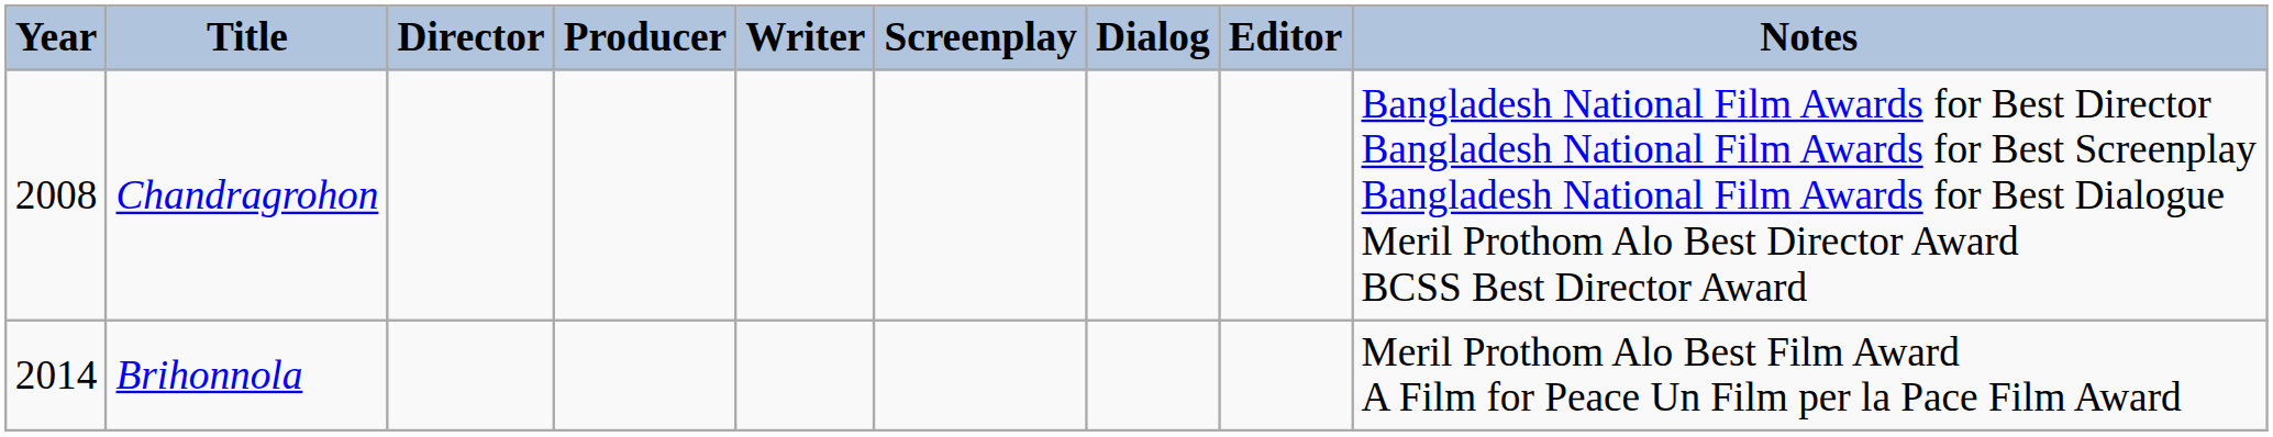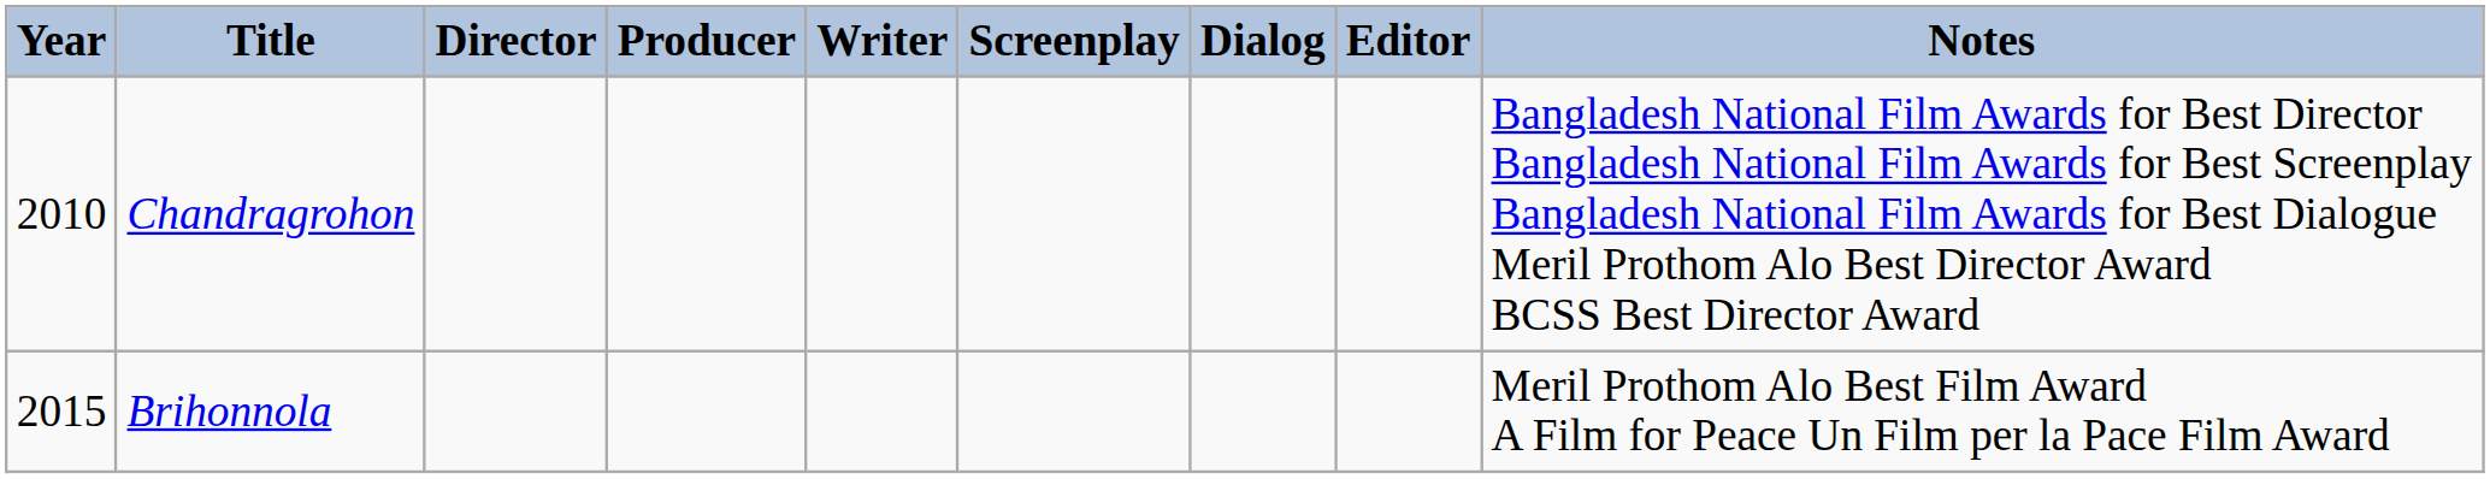Chandragrohon | Year: 2008 -> 2010
Brihonnola | Year: 2014 -> 2015
